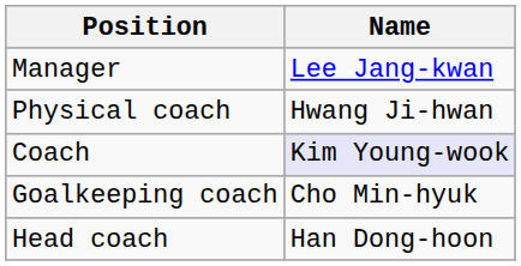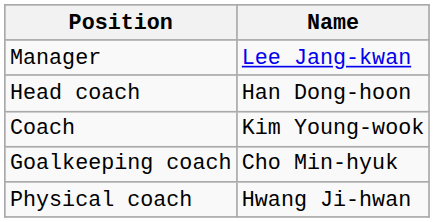rows swapped: Head coach <-> Physical coach
Coach | Name: lavender background -> no background
